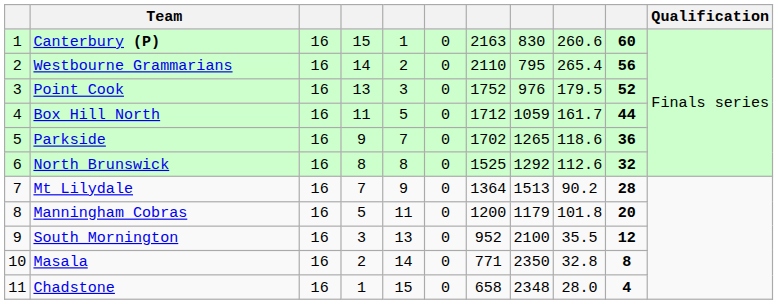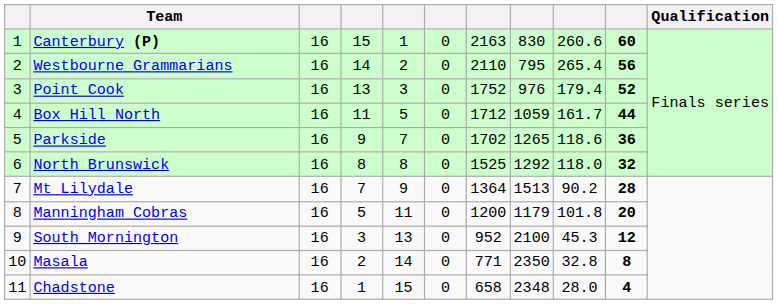Point Cook | column 9: 179.5 -> 179.4
North Brunswick | column 9: 112.6 -> 118.0
South Mornington | column 9: 35.5 -> 45.3
